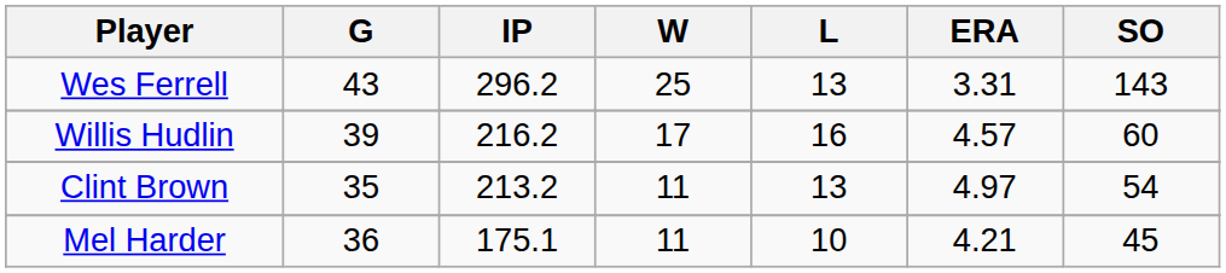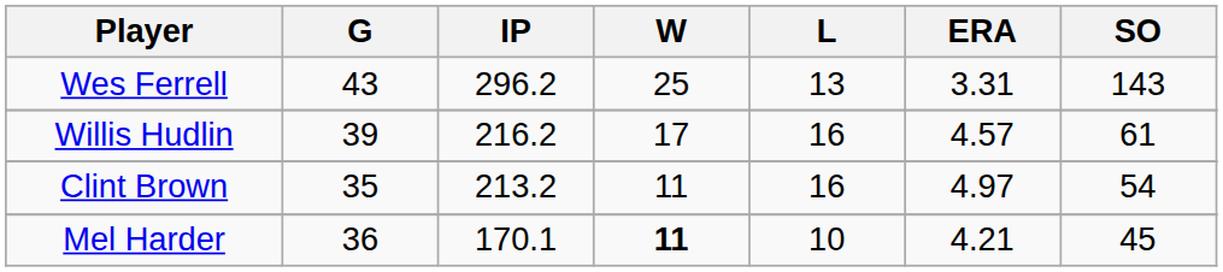Willis Hudlin | SO: 60 -> 61
Clint Brown | L: 13 -> 16
Mel Harder | IP: 175.1 -> 170.1
Mel Harder | W: normal -> bold
